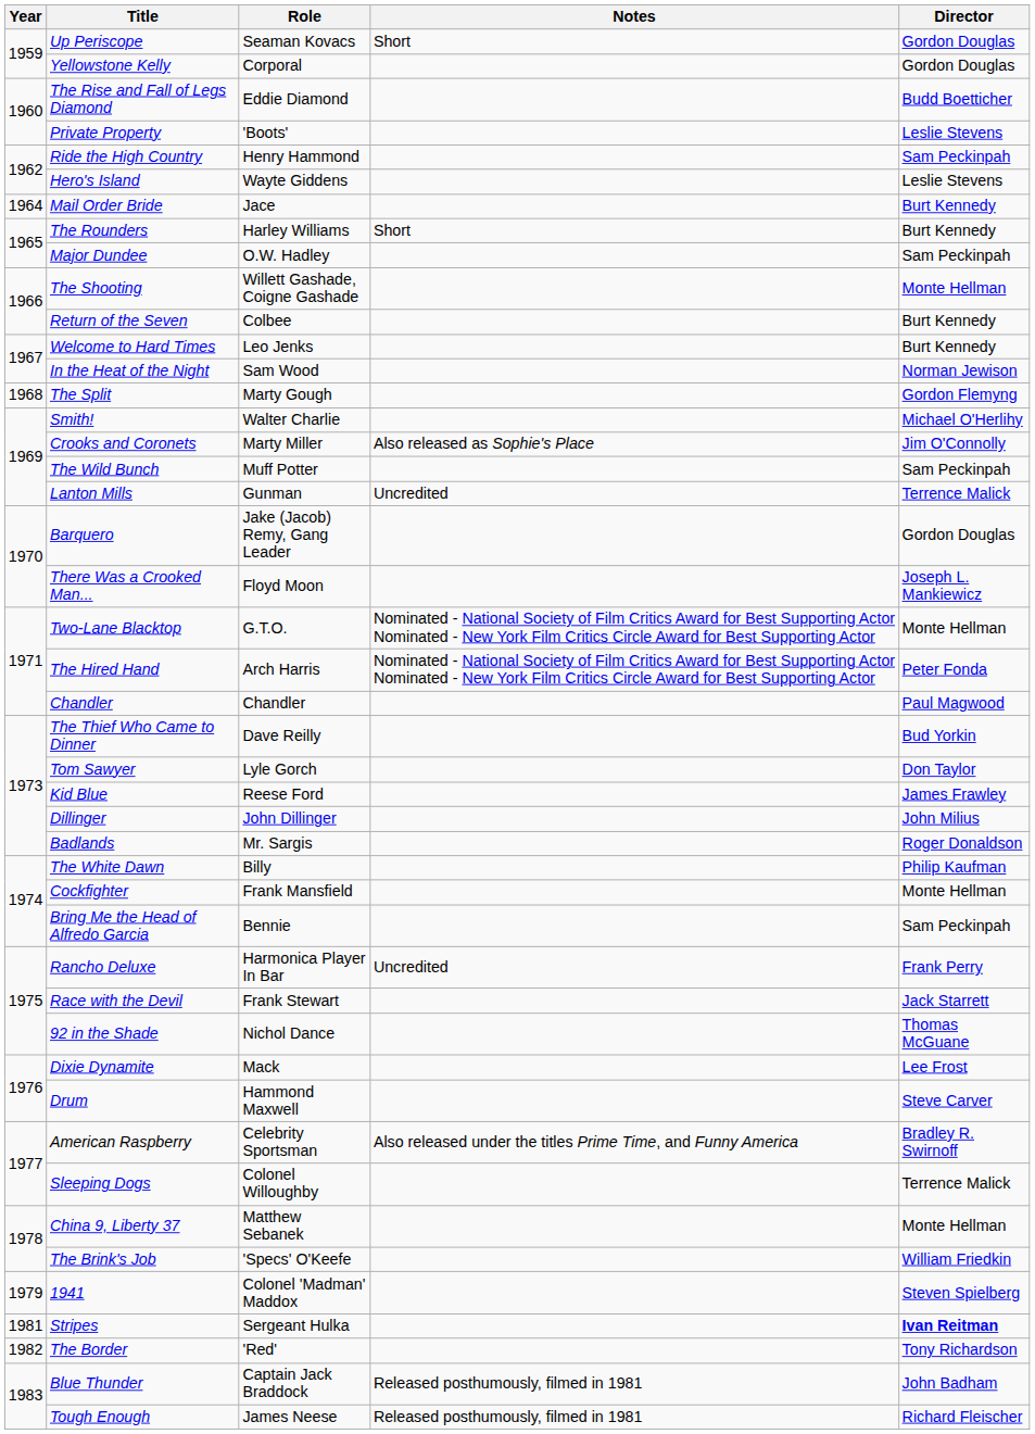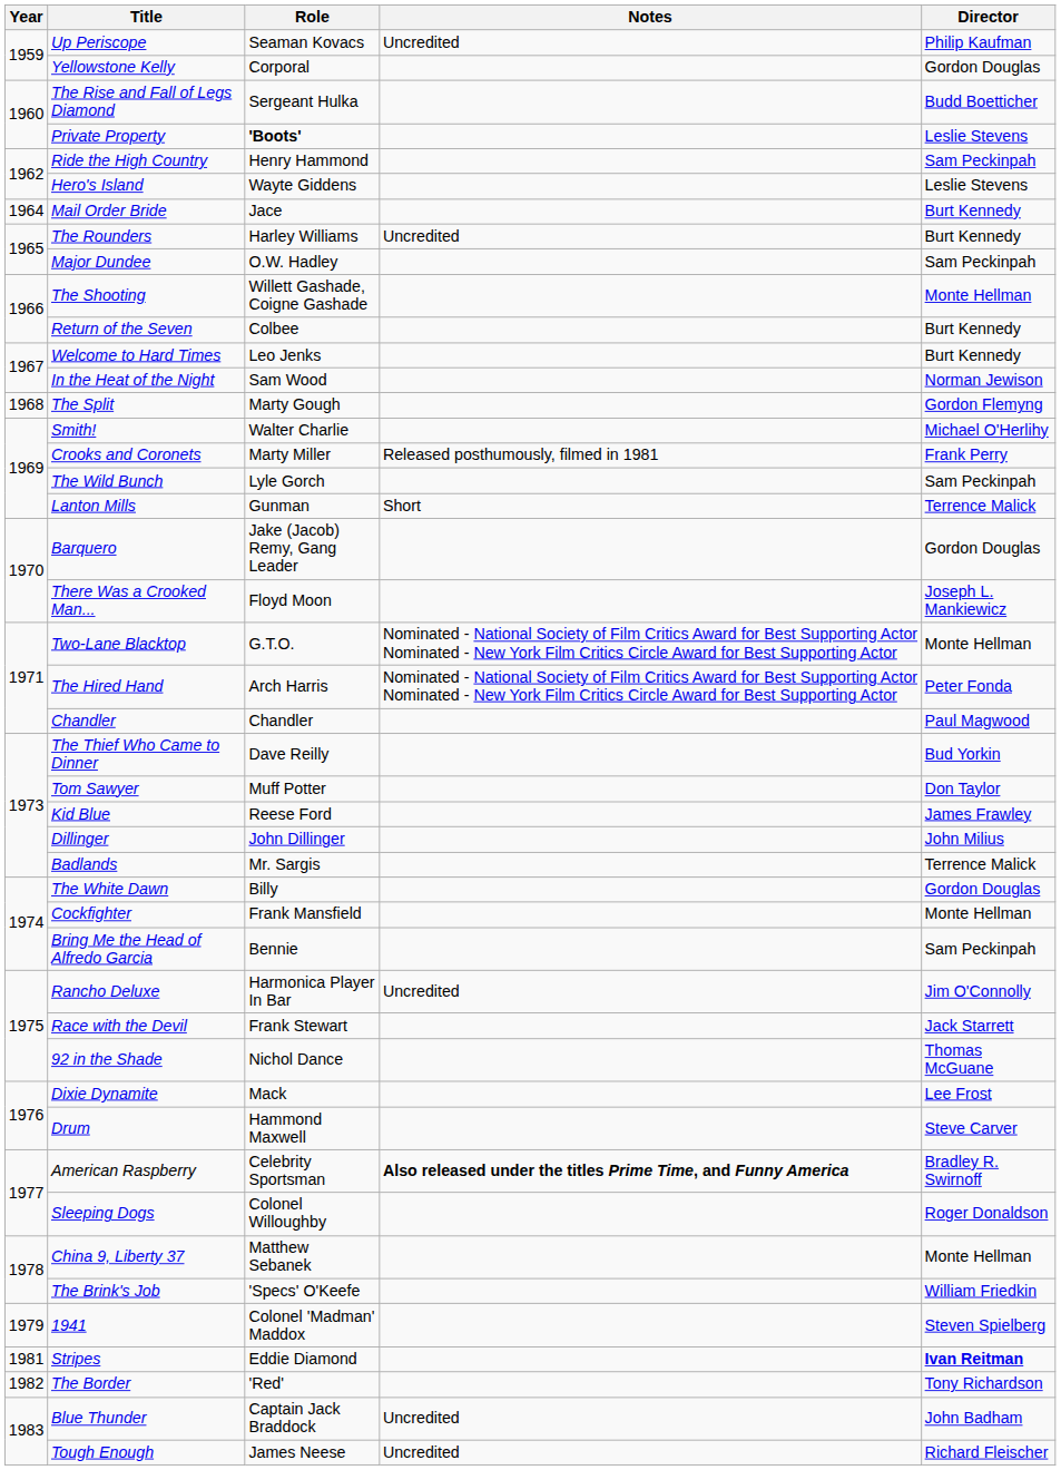Up Periscope | Notes: Short -> Uncredited
Up Periscope | Director: Gordon Douglas -> Philip Kaufman
The Rise and Fall of Legs Diamond | Role: Eddie Diamond -> Sergeant Hulka
Private Property | Role: normal -> bold
The Rounders | Notes: Short -> Uncredited
Crooks and Coronets | Notes: Also released as Sophie's Place -> Released posthumously, filmed in 1981
Crooks and Coronets | Director: Jim O'Connolly -> Frank Perry
The Wild Bunch | Role: Muff Potter -> Lyle Gorch
Lanton Mills | Notes: Uncredited -> Short
Tom Sawyer | Role: Lyle Gorch -> Muff Potter
Badlands | Director: Roger Donaldson -> Terrence Malick
The White Dawn | Director: Philip Kaufman -> Gordon Douglas
Rancho Deluxe | Director: Frank Perry -> Jim O'Connolly
American Raspberry | Notes: normal -> bold
Sleeping Dogs | Director: Terrence Malick -> Roger Donaldson
Stripes | Role: Sergeant Hulka -> Eddie Diamond
Blue Thunder | Notes: Released posthumously, filmed in 1981 -> Uncredited
Tough Enough | Notes: Released posthumously, filmed in 1981 -> Uncredited
